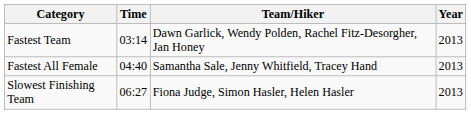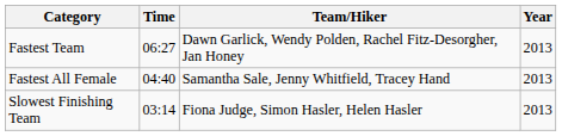Fastest Team | Time: 03:14 -> 06:27
Slowest Finishing Team | Time: 06:27 -> 03:14
